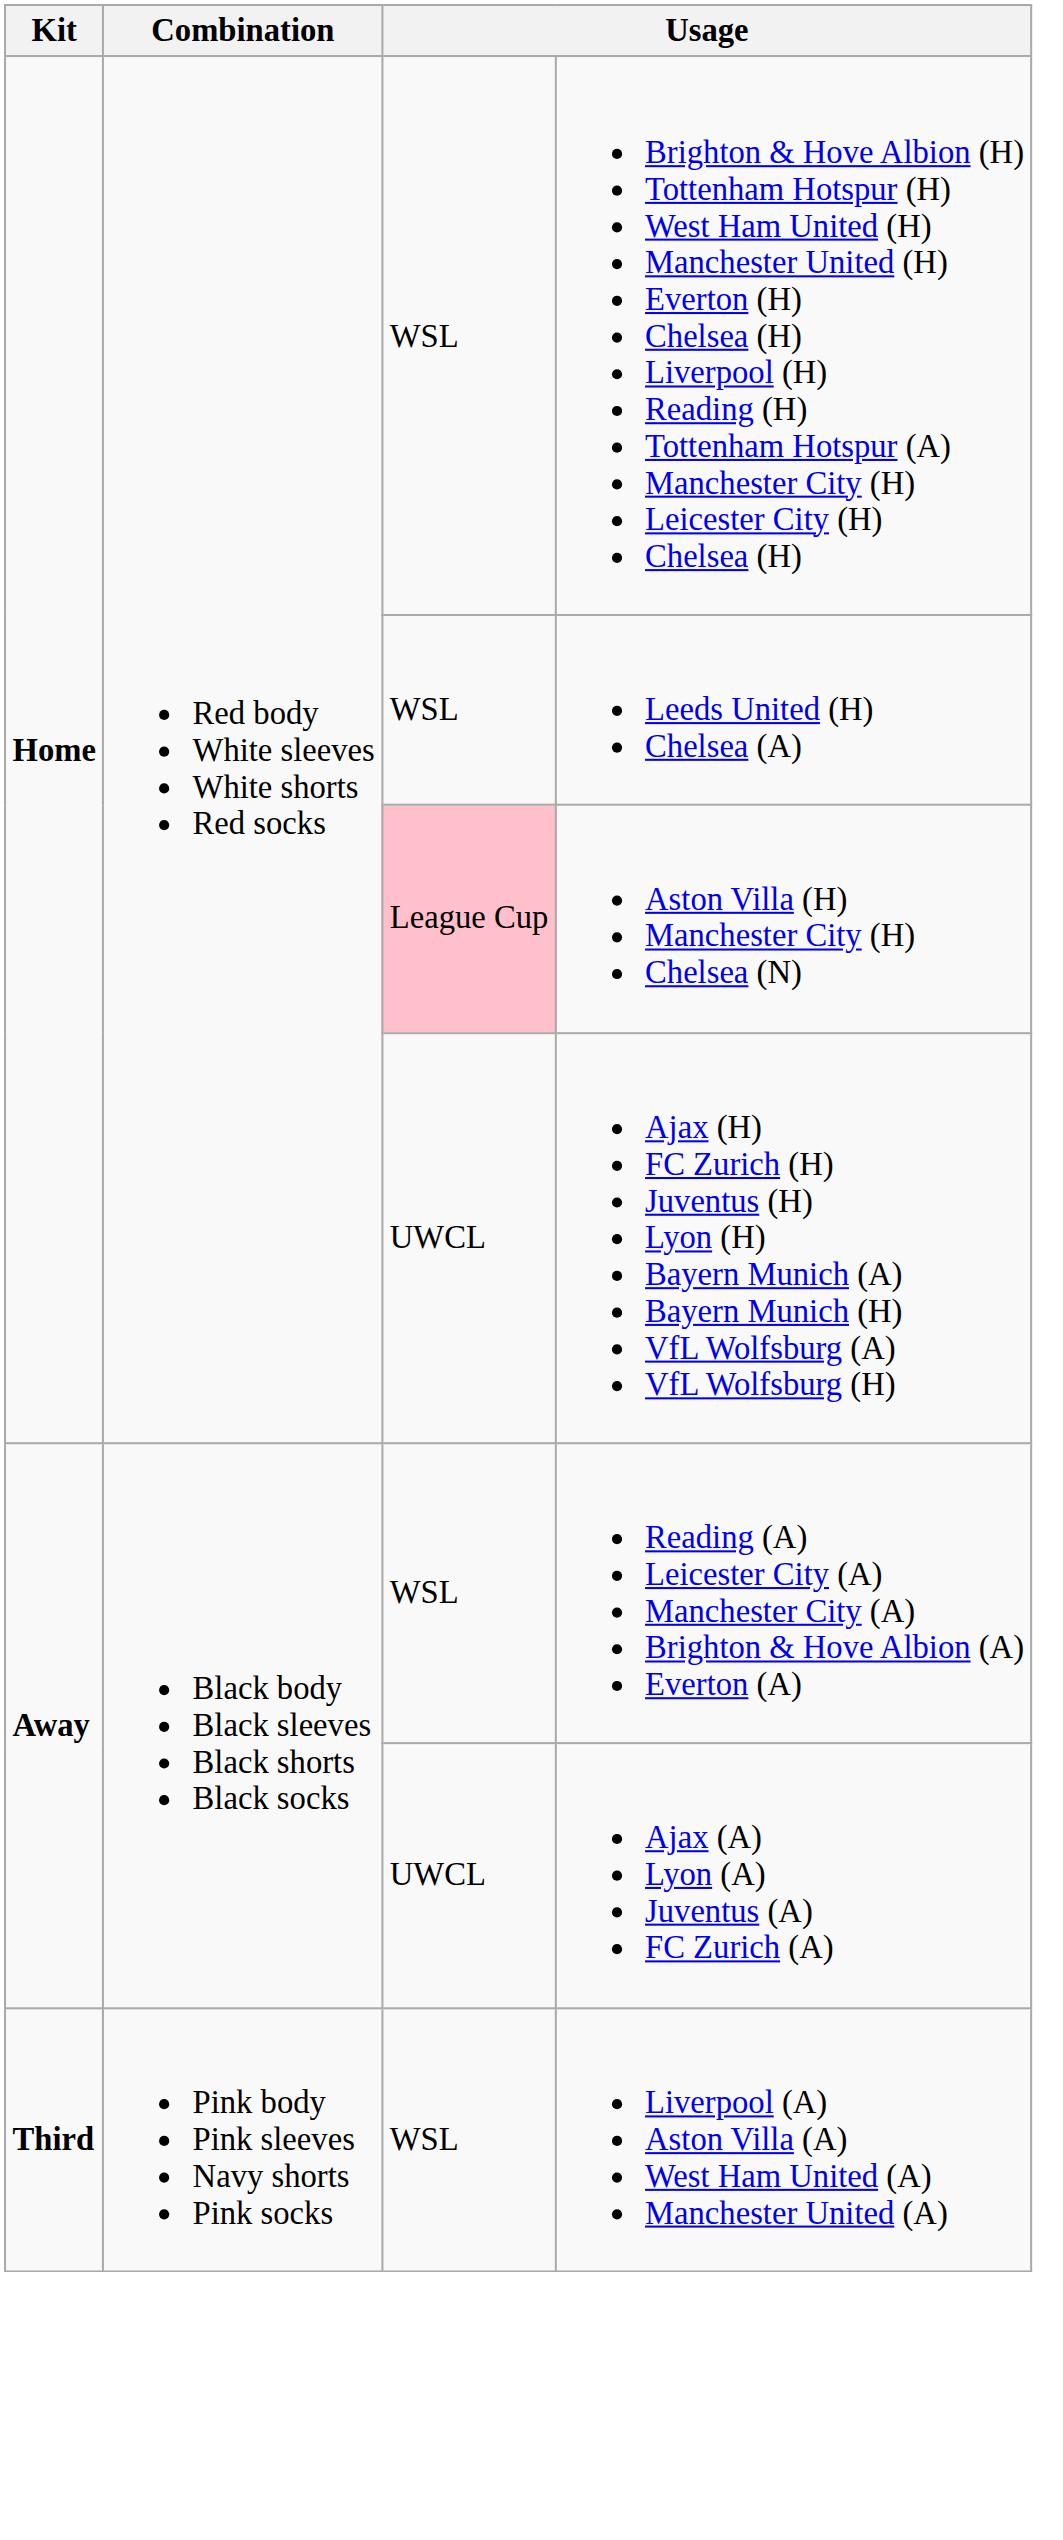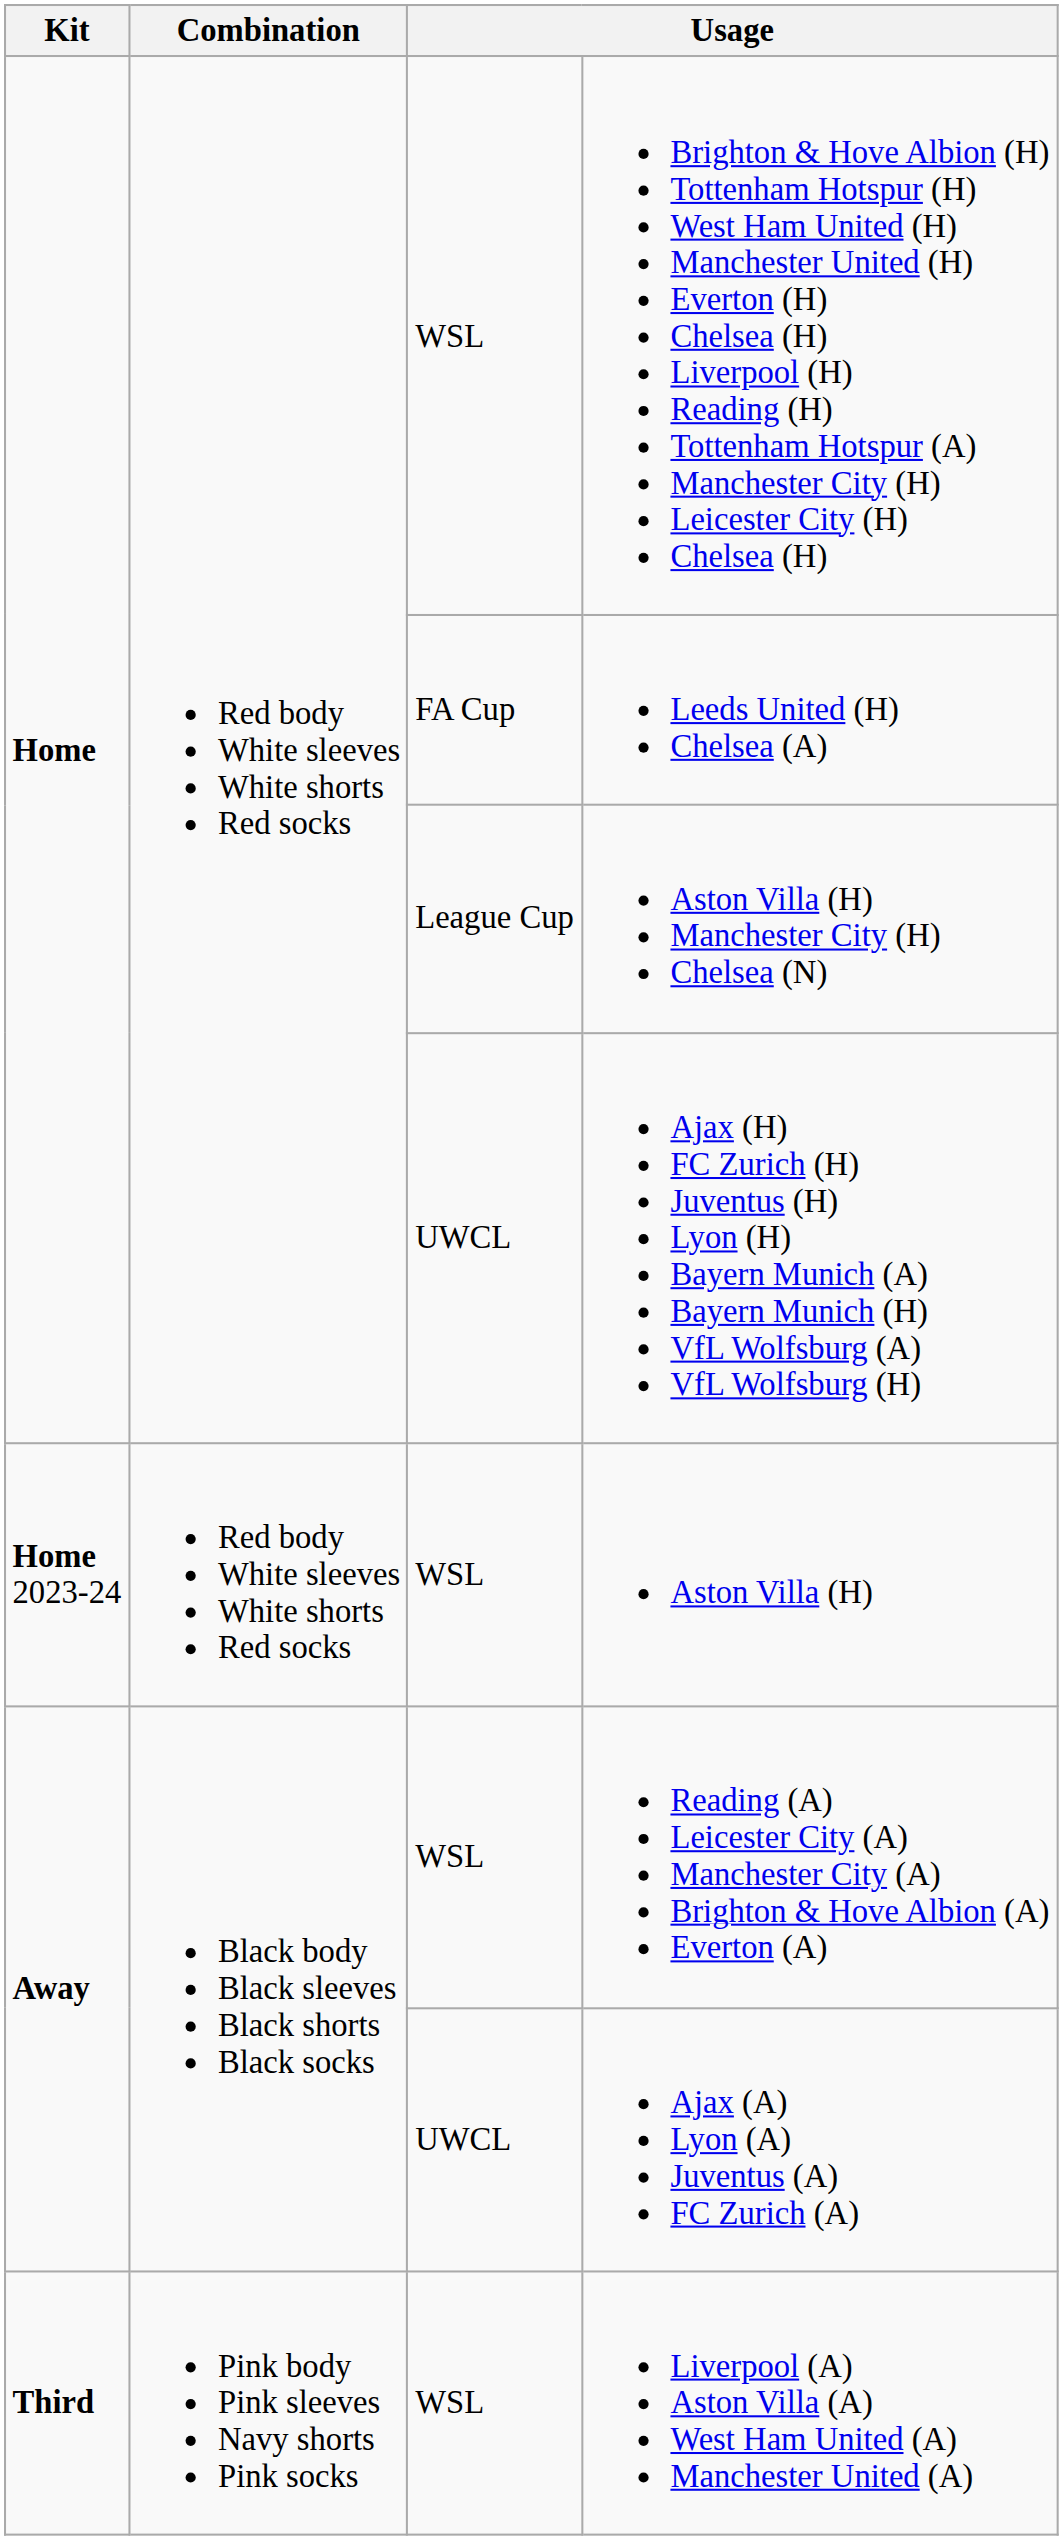Leeds United (H) Chelsea (A) | column 3: WSL -> FA Cup
Aston Villa (H) Manchester City (H) Chelsea (N) | column 3: pink background -> no background
+ row: Home 2023-24 | Red body White sleeves White shorts Red socks | WSL | Aston Villa (H)
